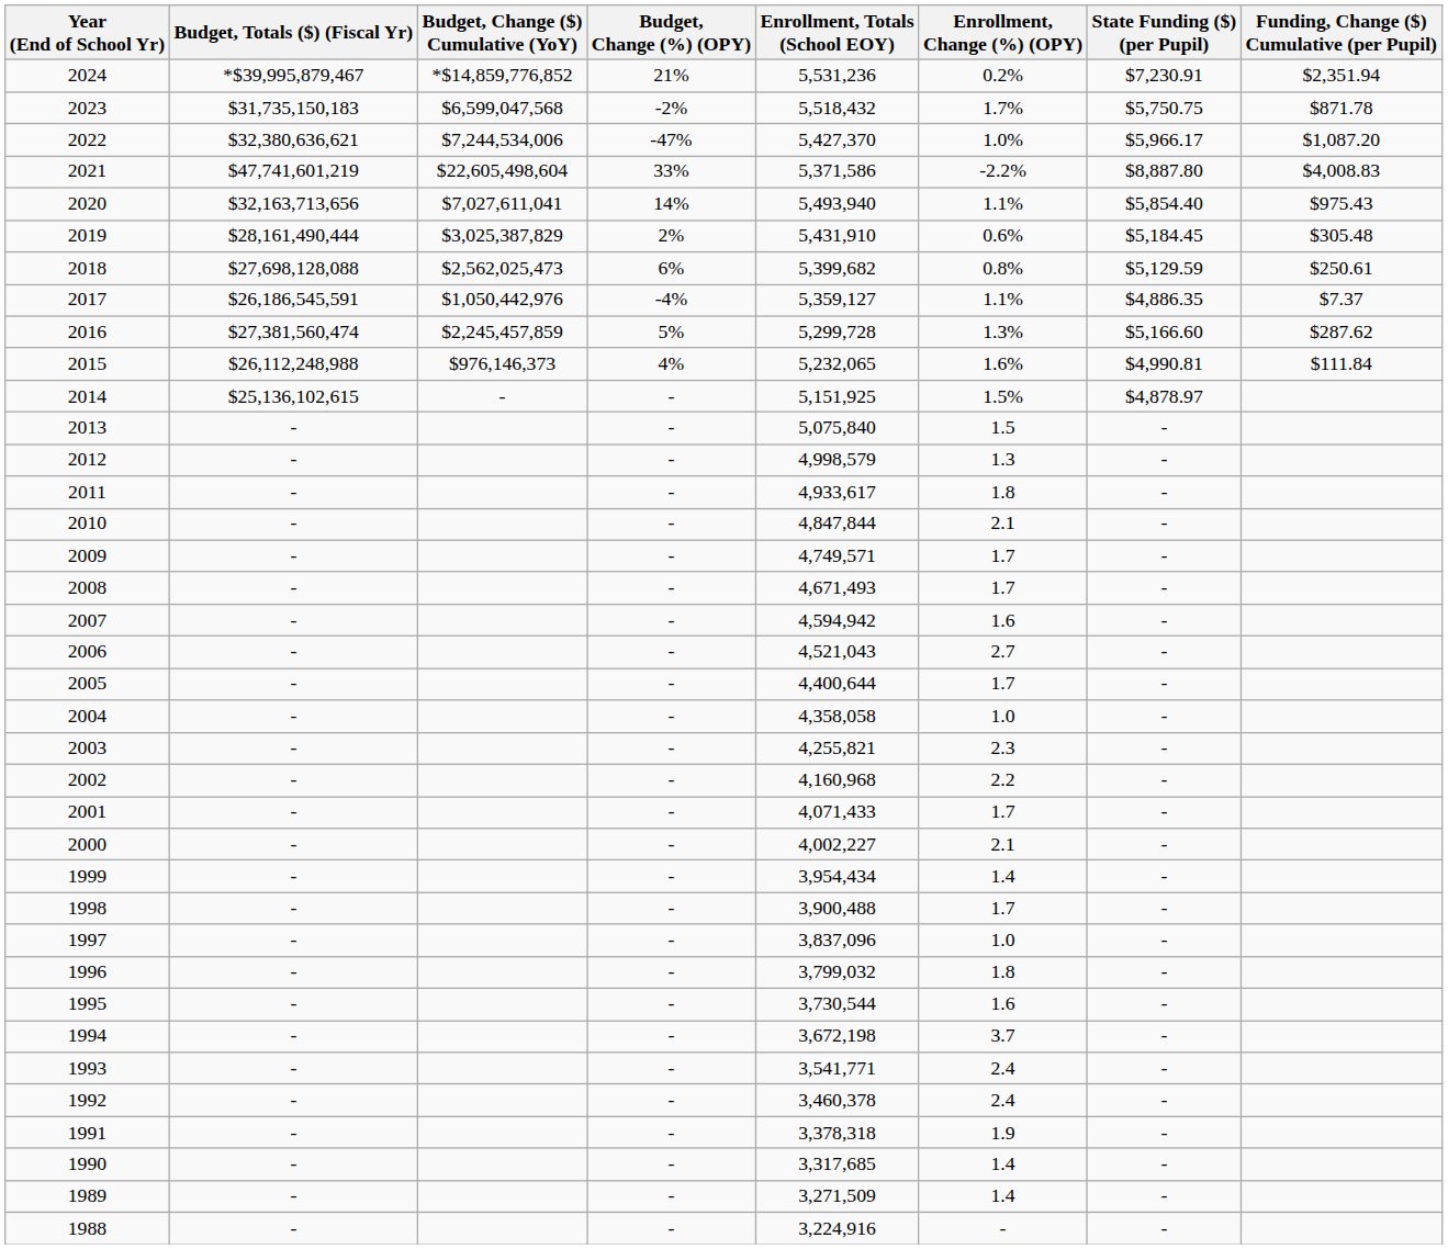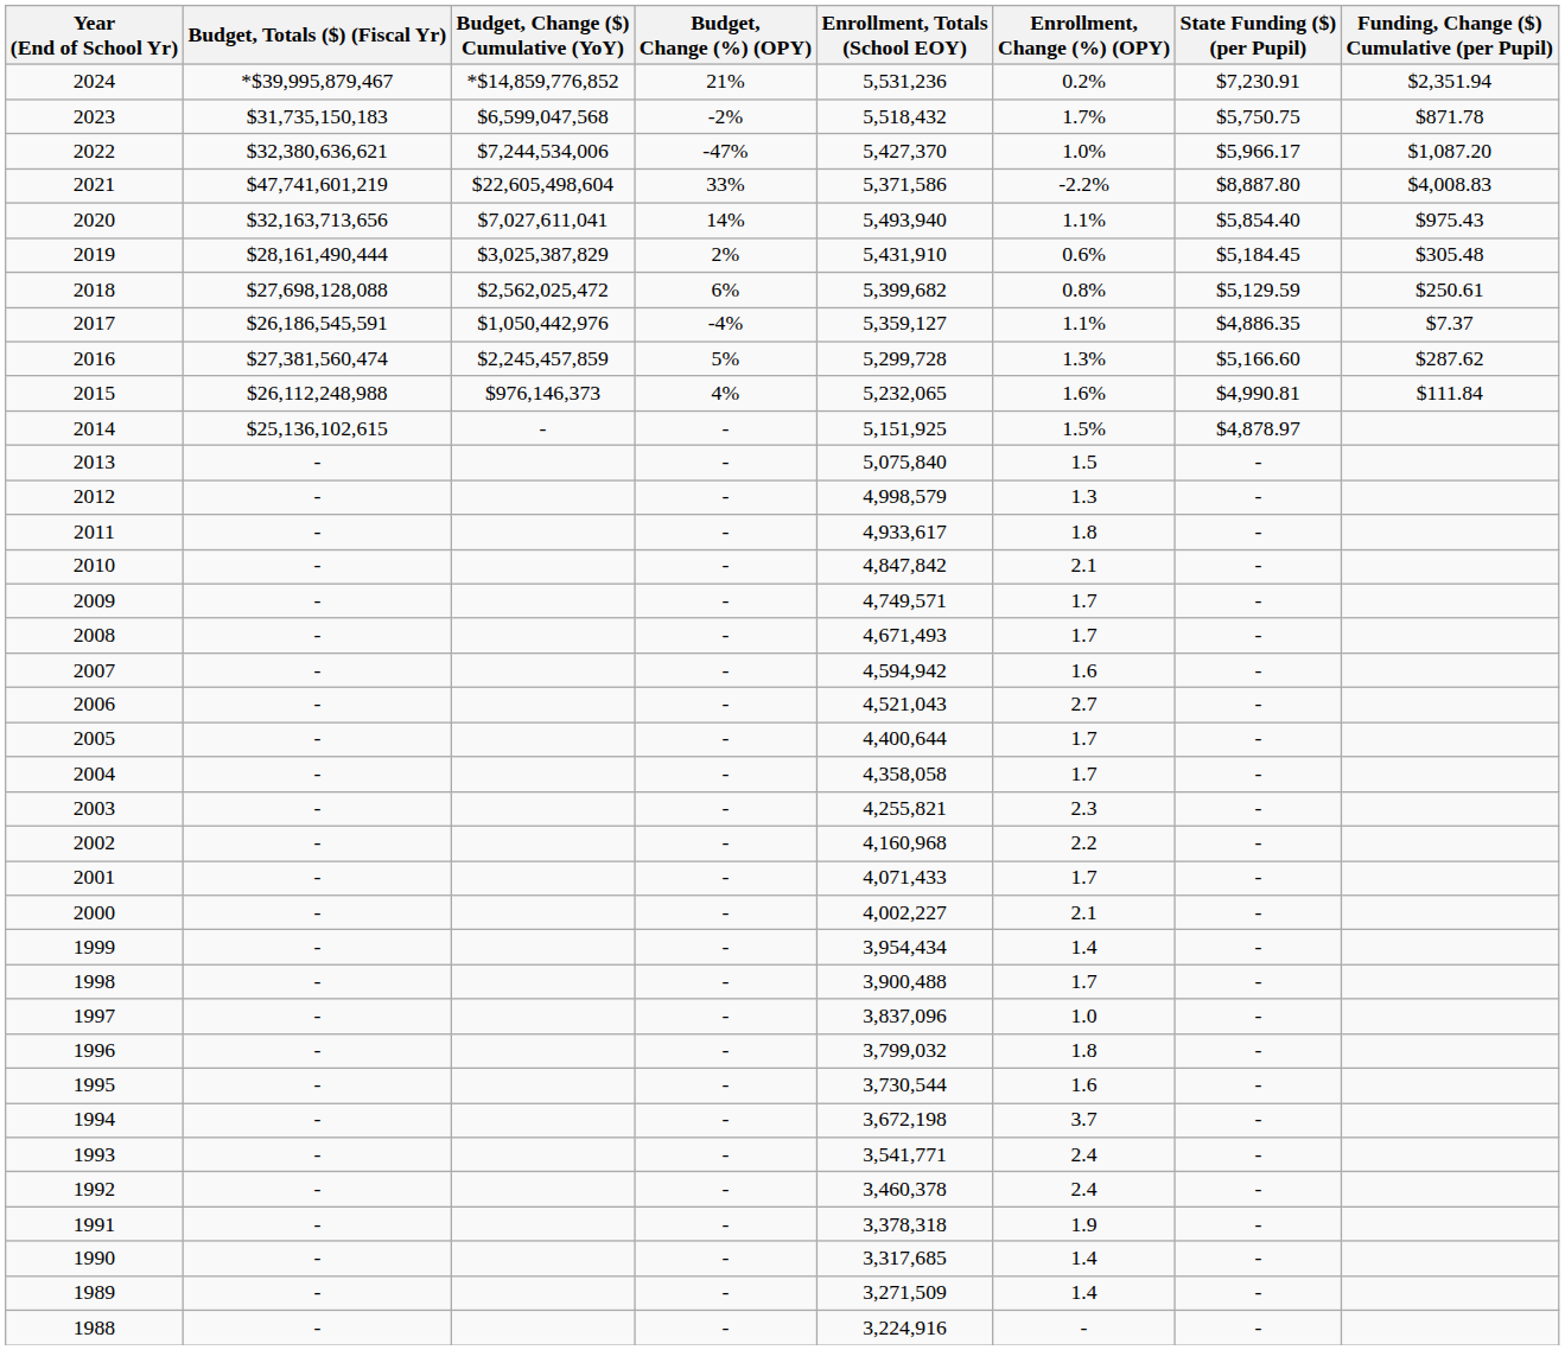2018 | Budget, Change ($) Cumulative (YoY): $2,562,025,473 -> $2,562,025,472
2010 | Enrollment, Totals (School EOY): 4,847,844 -> 4,847,842
2004 | Enrollment, Change (%) (OPY): 1.0 -> 1.7
